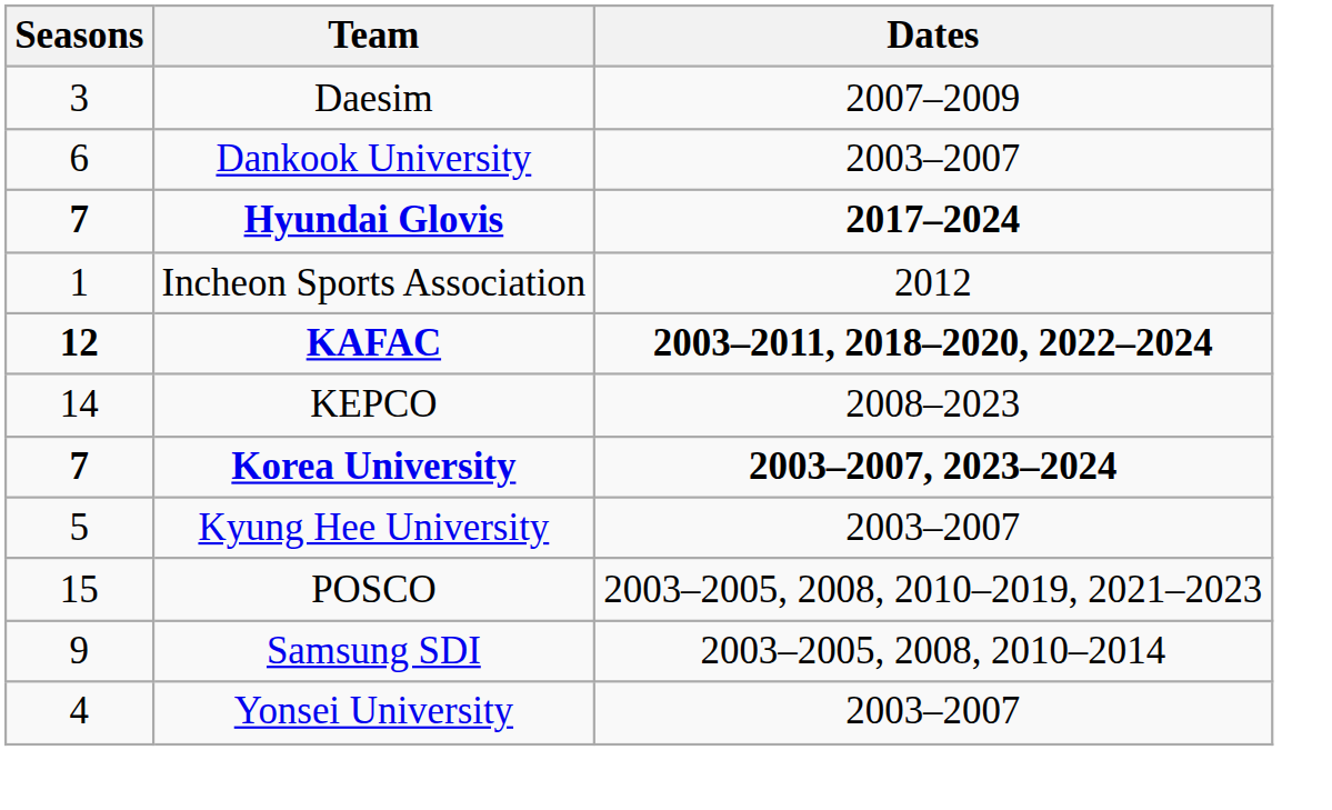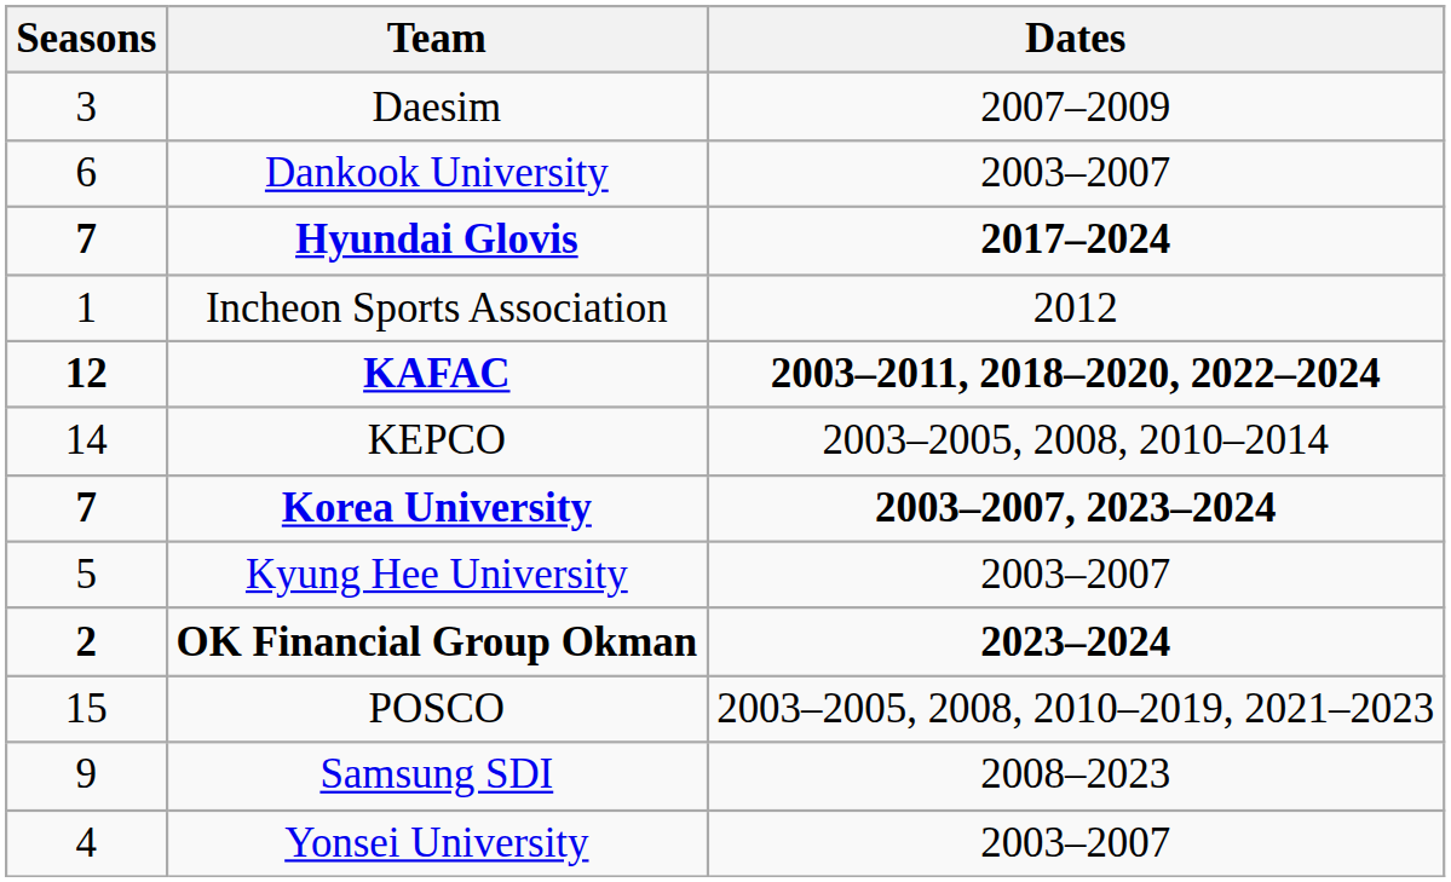KEPCO | Dates: 2008–2023 -> 2003–2005, 2008, 2010–2014
+ row: 2 | OK Financial Group Okman | 2023–2024
Samsung SDI | Dates: 2003–2005, 2008, 2010–2014 -> 2008–2023
